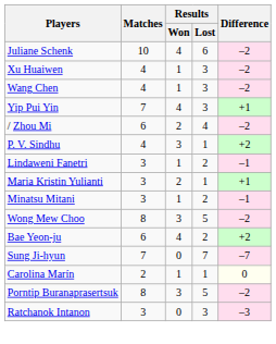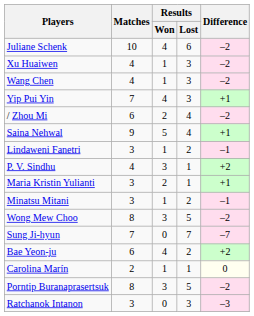+ row: Saina Nehwal | 9 | 5 | 4 | +1
rows swapped: P. V. Sindhu <-> Lindaweni Fanetri
rows swapped: Bae Yeon-ju <-> Sung Ji-hyun
